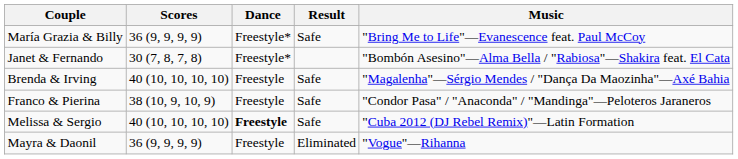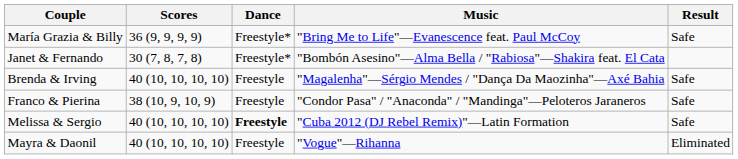columns swapped: Music <-> Result
Mayra & Daonil | Scores: 36 (9, 9, 9, 9) -> 40 (10, 10, 10, 10)
